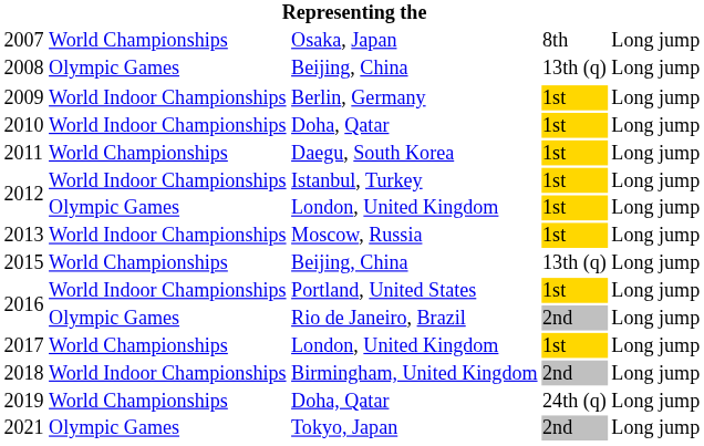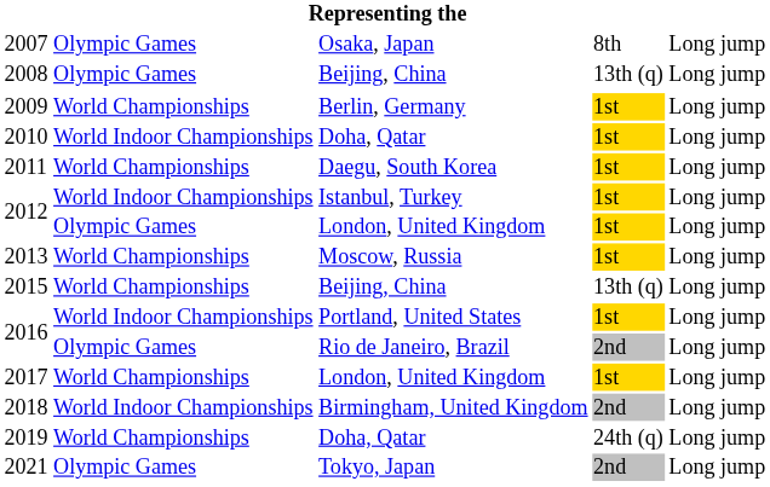2007 | column 2: World Championships -> Olympic Games
2009 | column 2: World Indoor Championships -> World Championships
2013 | column 2: World Indoor Championships -> World Championships
